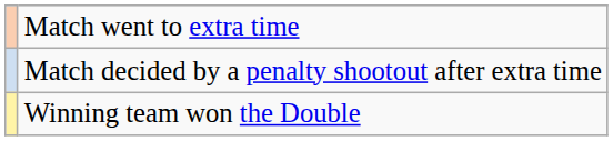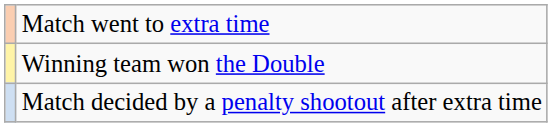rows swapped: Match decided by a penalty shootout after extra time <-> Winning team won the Double
